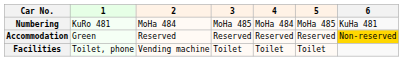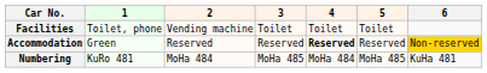rows swapped: Numbering <-> Facilities
Accommodation | 4: normal -> bold
